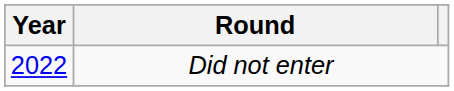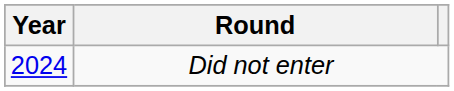Did not enter | Year: 2022 -> 2024
